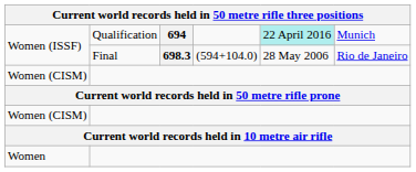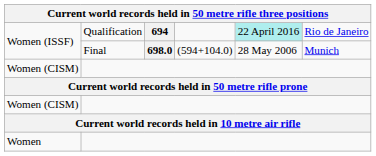Women (ISSF) / Qualification | column 6: Munich -> Rio de Janeiro
Women (ISSF) / Final | column 3: 698.3 -> 698.0
Women (ISSF) / Final | column 6: Rio de Janeiro -> Munich
